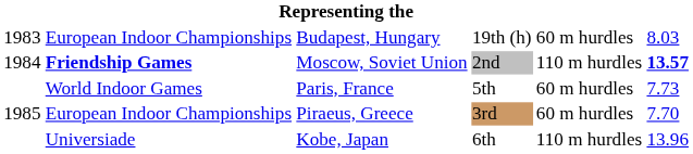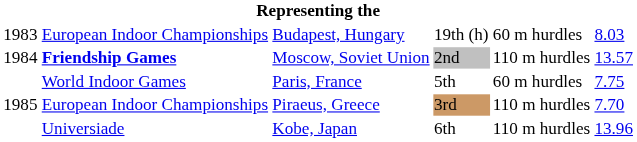Moscow, Soviet Union | column 6: bold -> normal
Paris, France | column 6: 7.73 -> 7.75
Piraeus, Greece | column 5: 60 m hurdles -> 110 m hurdles
